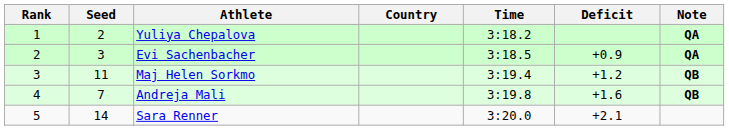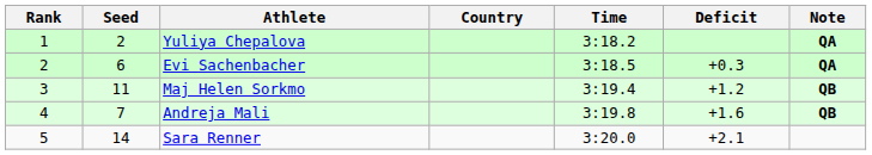Evi Sachenbacher | Seed: 3 -> 6
Evi Sachenbacher | Deficit: +0.9 -> +0.3
